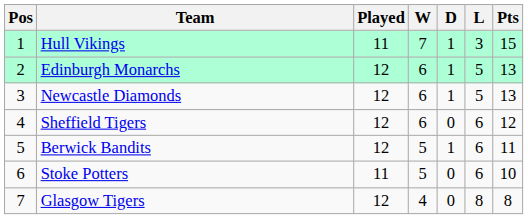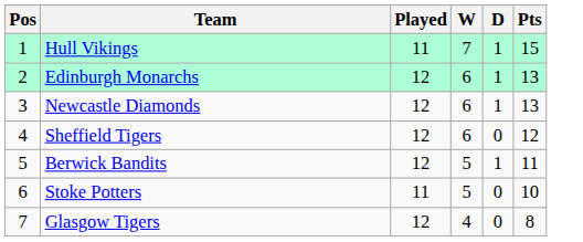- column: L | 3 | 5 | 5 | 6 | 6 | 6 | 8
